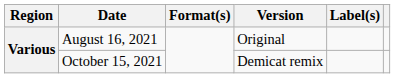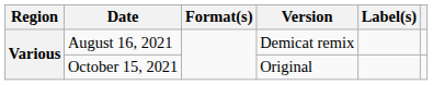August 16, 2021 | Version: Original -> Demicat remix
October 15, 2021 | Version: Demicat remix -> Original
